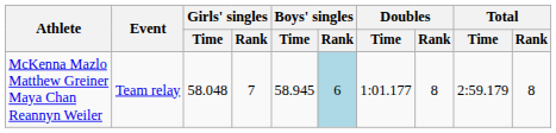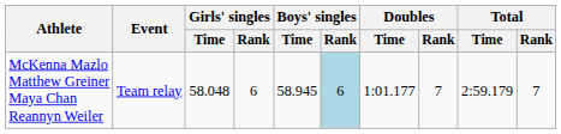McKenna Mazlo Matthew Greiner Maya Chan Reannyn Weiler | Girls' singles / Rank: 7 -> 6
McKenna Mazlo Matthew Greiner Maya Chan Reannyn Weiler | Doubles / Rank: 8 -> 7
McKenna Mazlo Matthew Greiner Maya Chan Reannyn Weiler | Total / Rank: 8 -> 7
